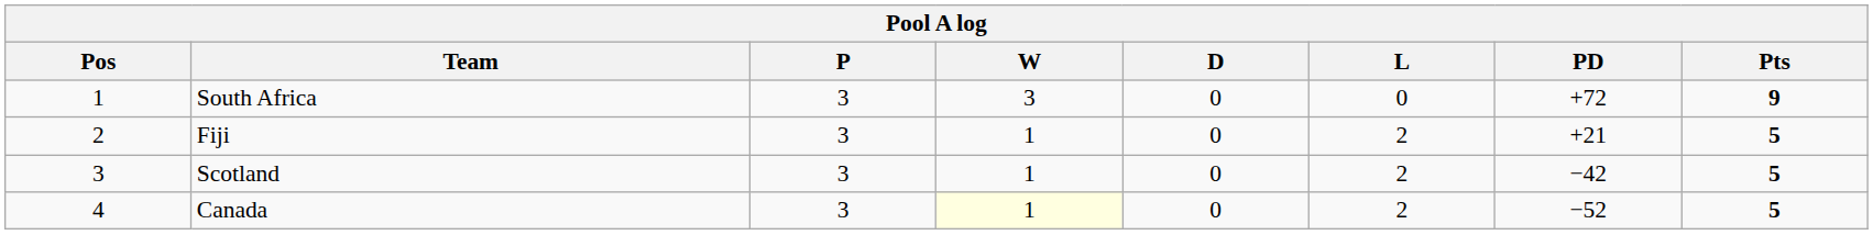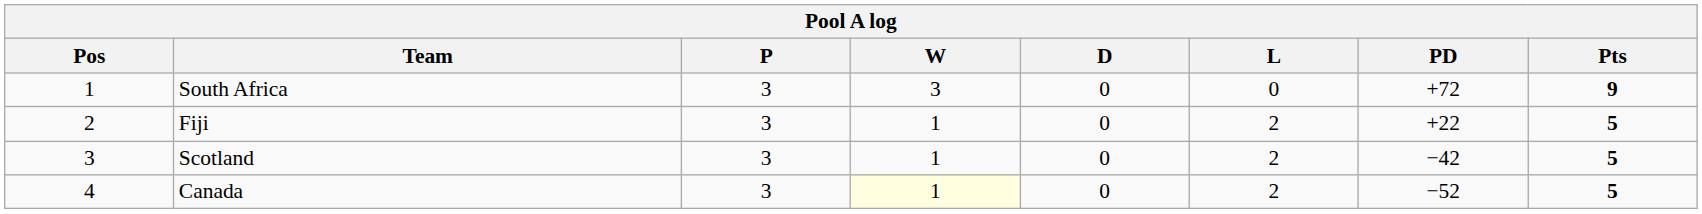Fiji | PD: +21 -> +22
